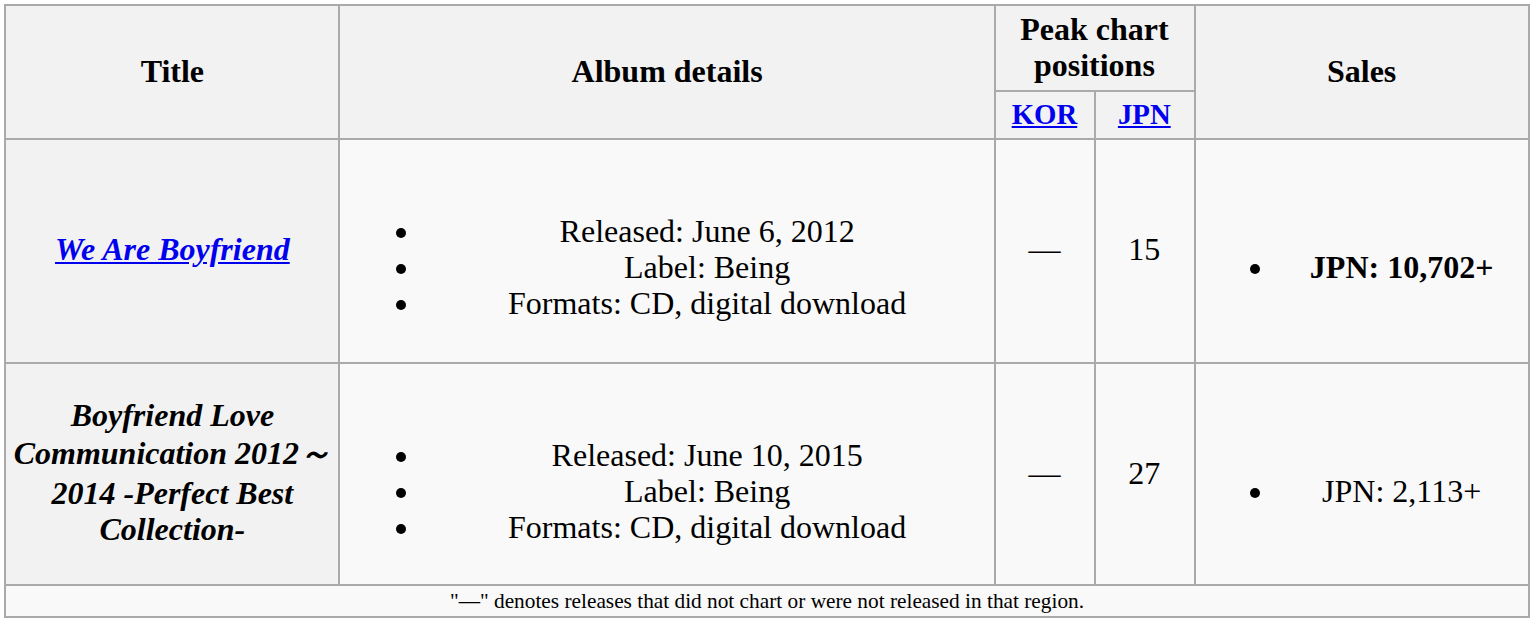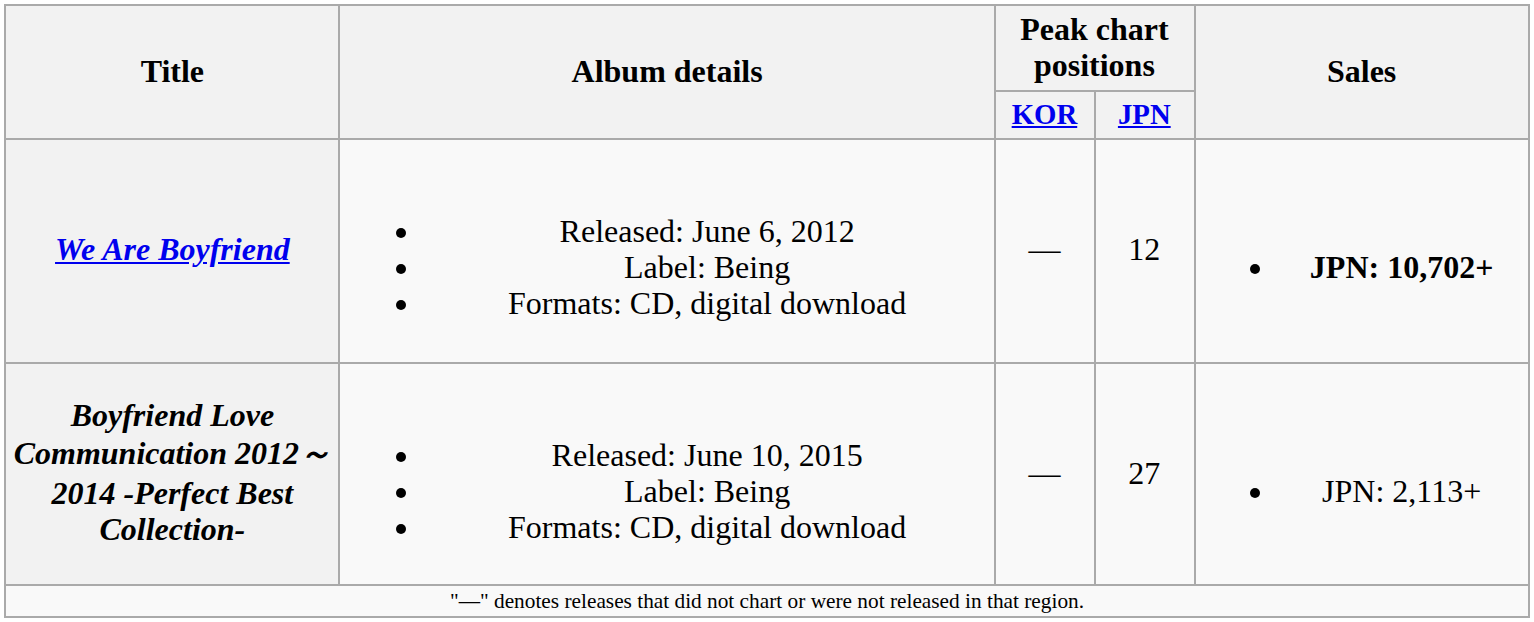We Are Boyfriend | Peak chart positions / JPN: 15 -> 12
